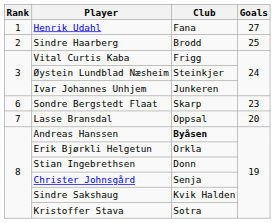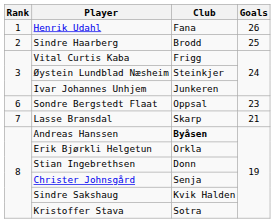Henrik Udahl | Goals: 27 -> 26
Sondre Bergstedt Flaat | Club: Skarp -> Oppsal
Lasse Bransdal | Club: Oppsal -> Skarp
Lasse Bransdal | Goals: 20 -> 21
